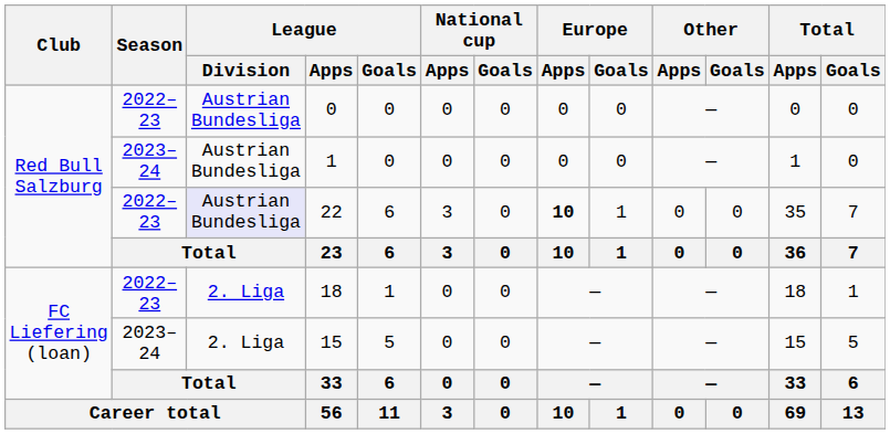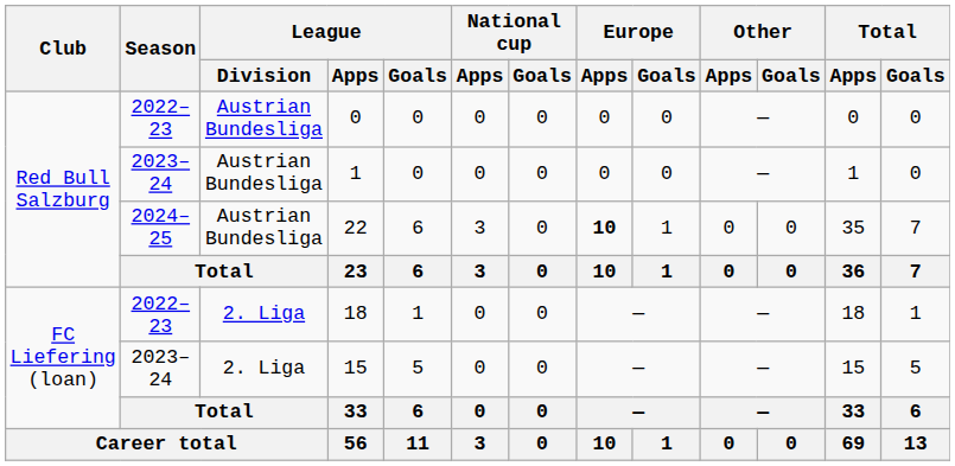22 | Season: 2022–23 -> 2024–25
22 | League / Division: lavender background -> no background
